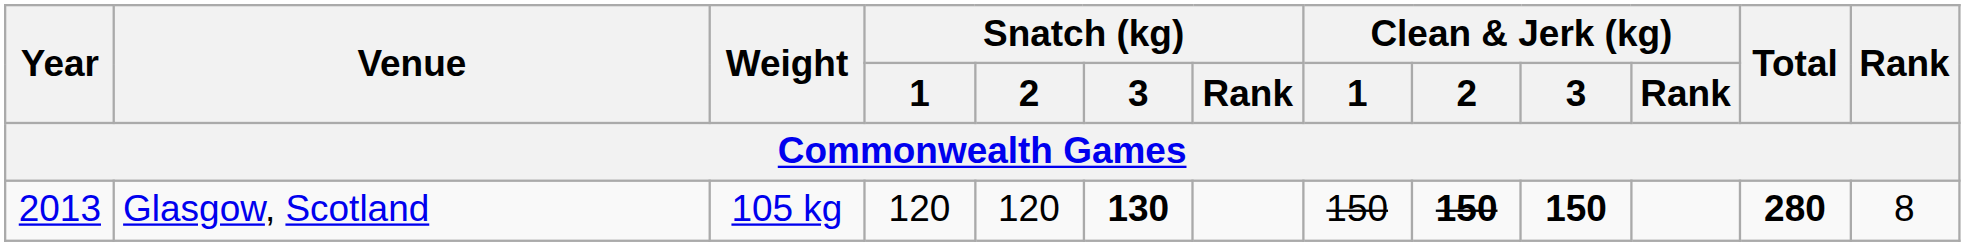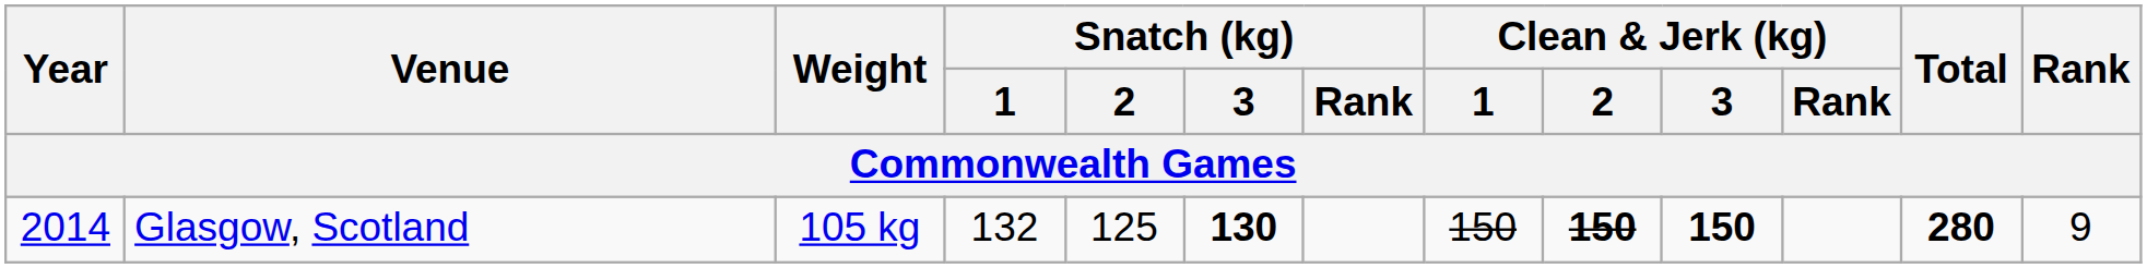Glasgow, Scotland | Year: 2013 -> 2014
Glasgow, Scotland | Snatch (kg) / 1: 120 -> 132
Glasgow, Scotland | Snatch (kg) / 2: 120 -> 125
Glasgow, Scotland | Rank: 8 -> 9
